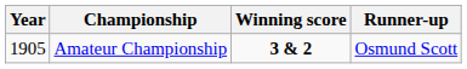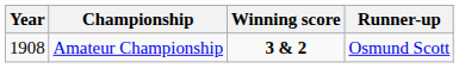Amateur Championship | Year: 1905 -> 1908
